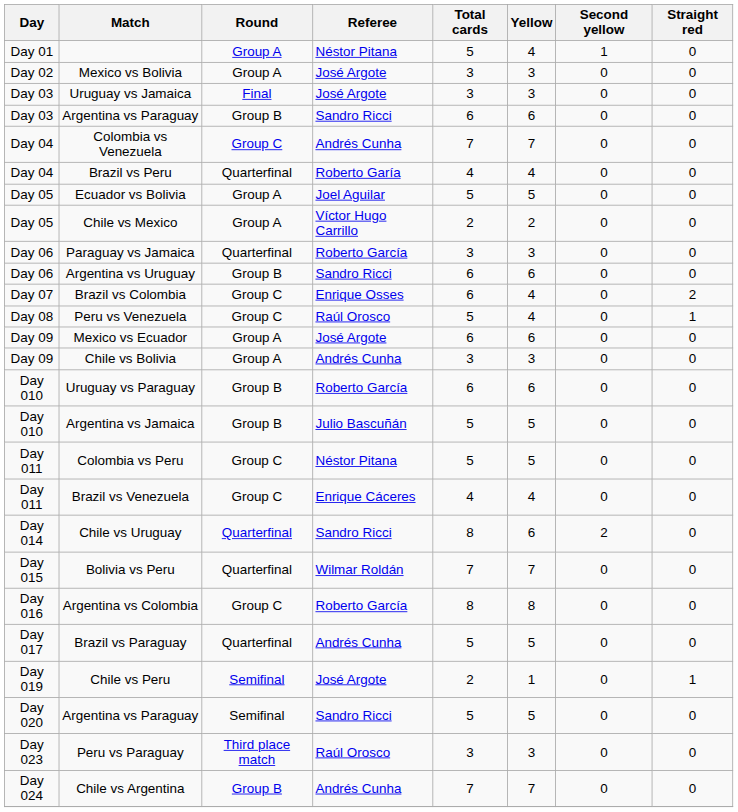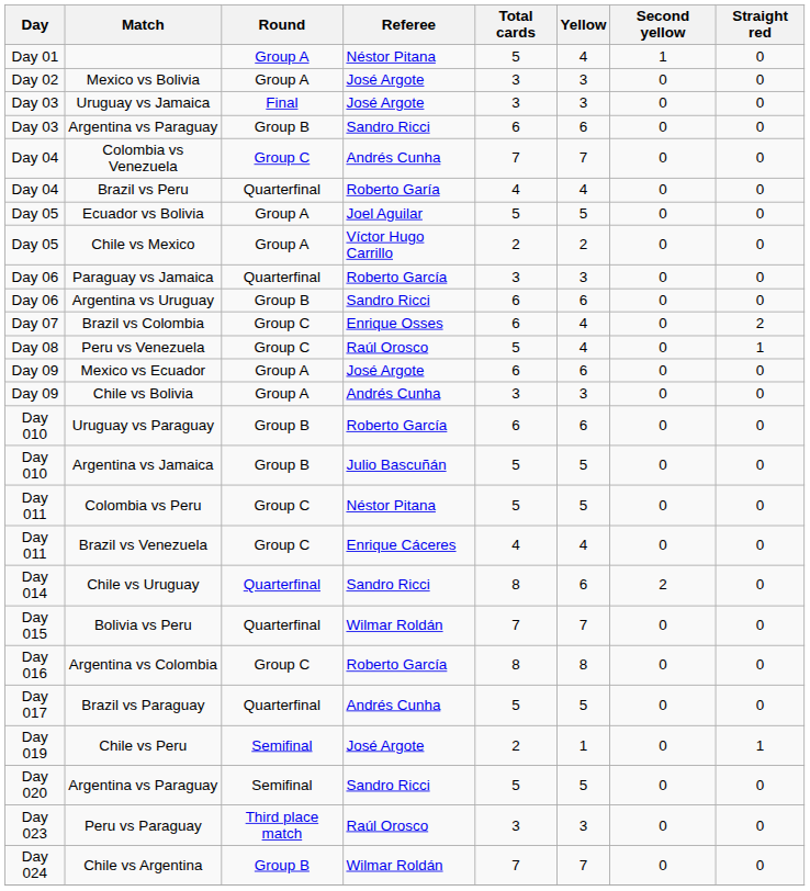Chile vs Argentina | Referee: Andrés Cunha -> Wilmar Roldán
